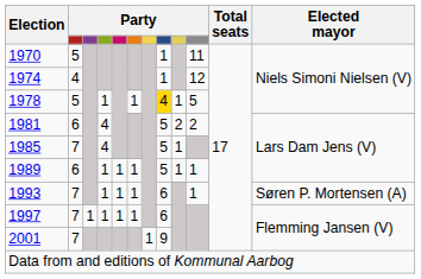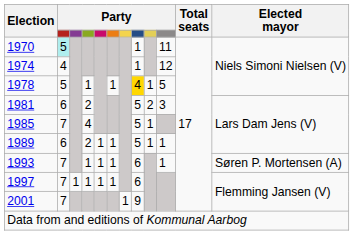1970 | column 2: no background -> paleturquoise background
1981 | column 4: 4 -> 2
1981 | column 10: 2 -> 3
1989 | column 4: 1 -> 2
